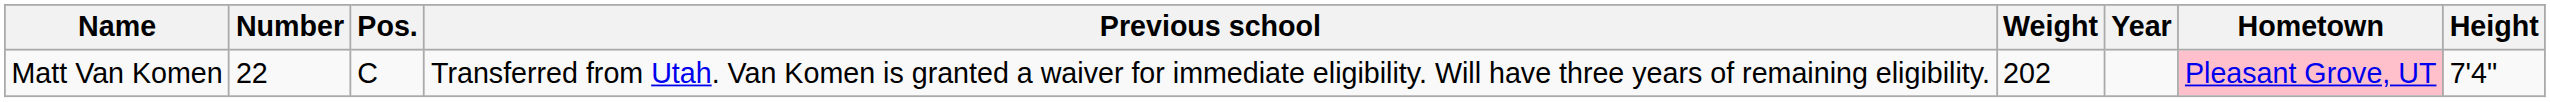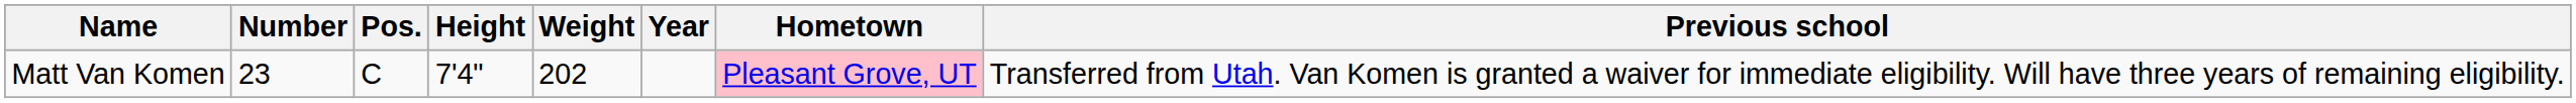columns swapped: Height <-> Previous school
Matt Van Komen | Number: 22 -> 23
